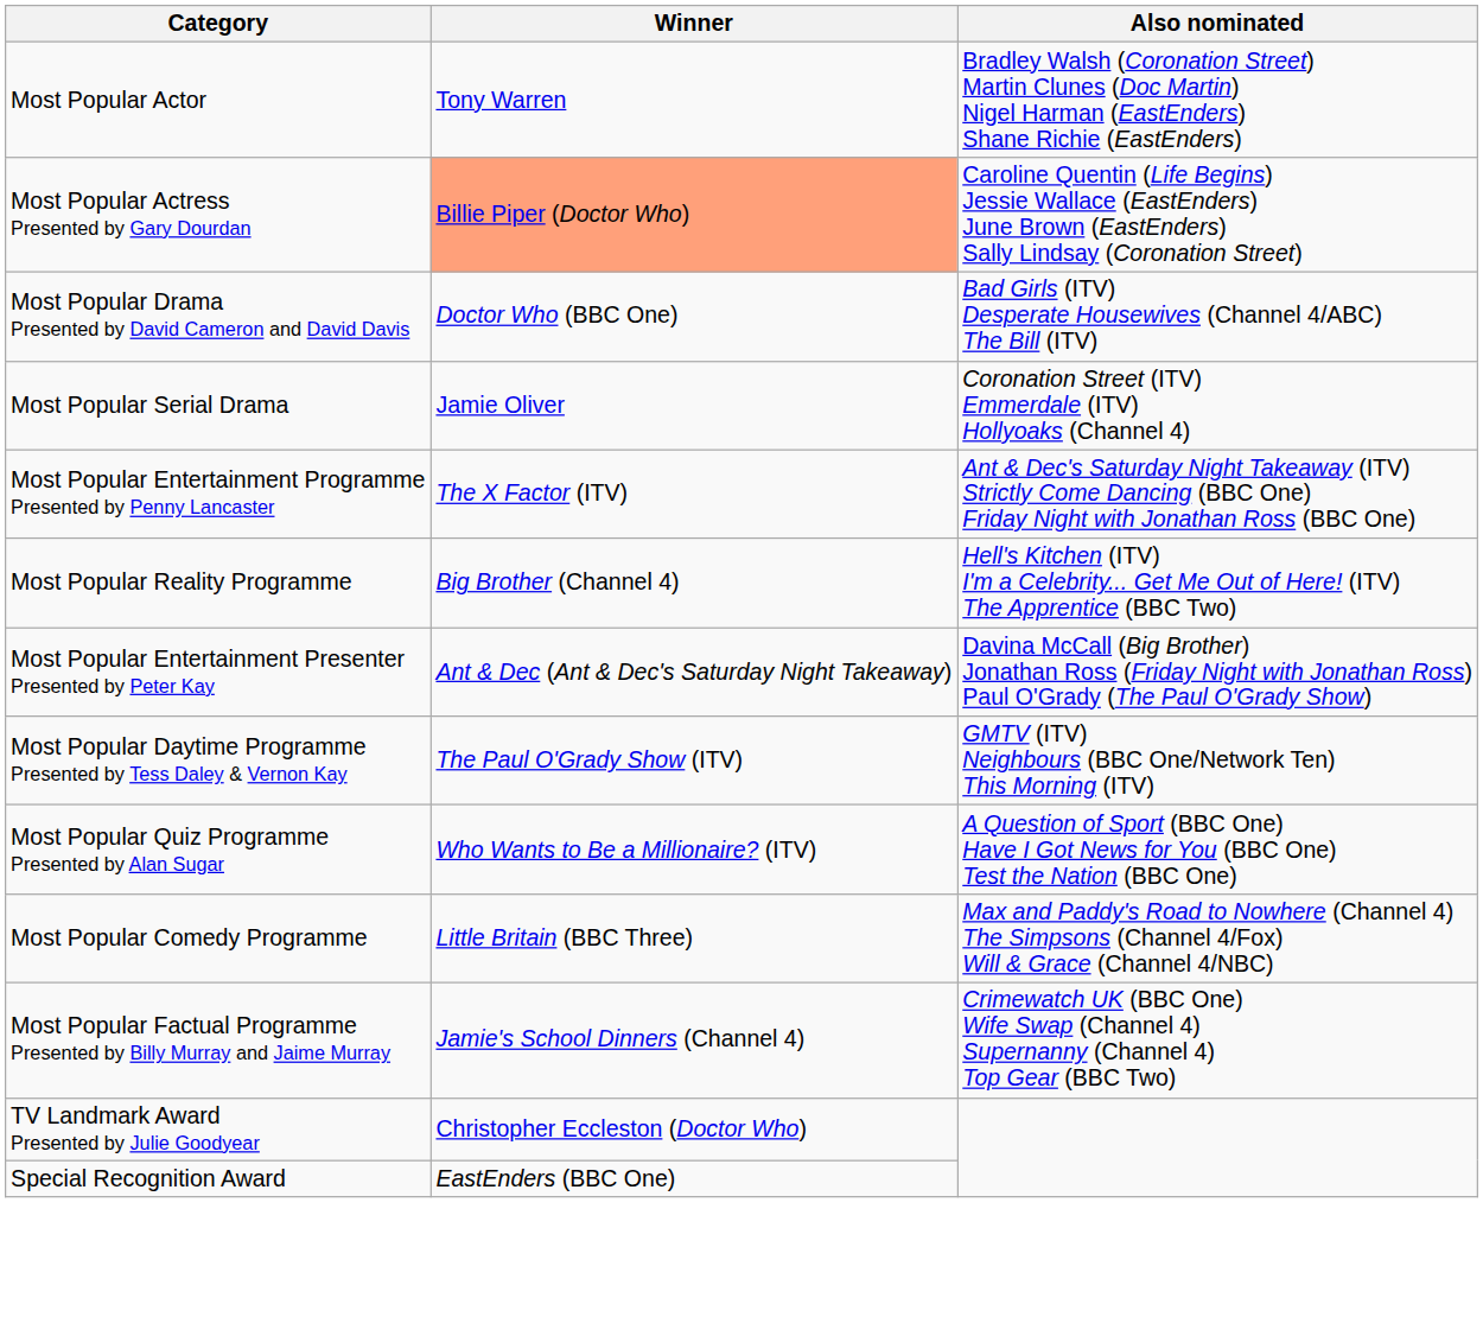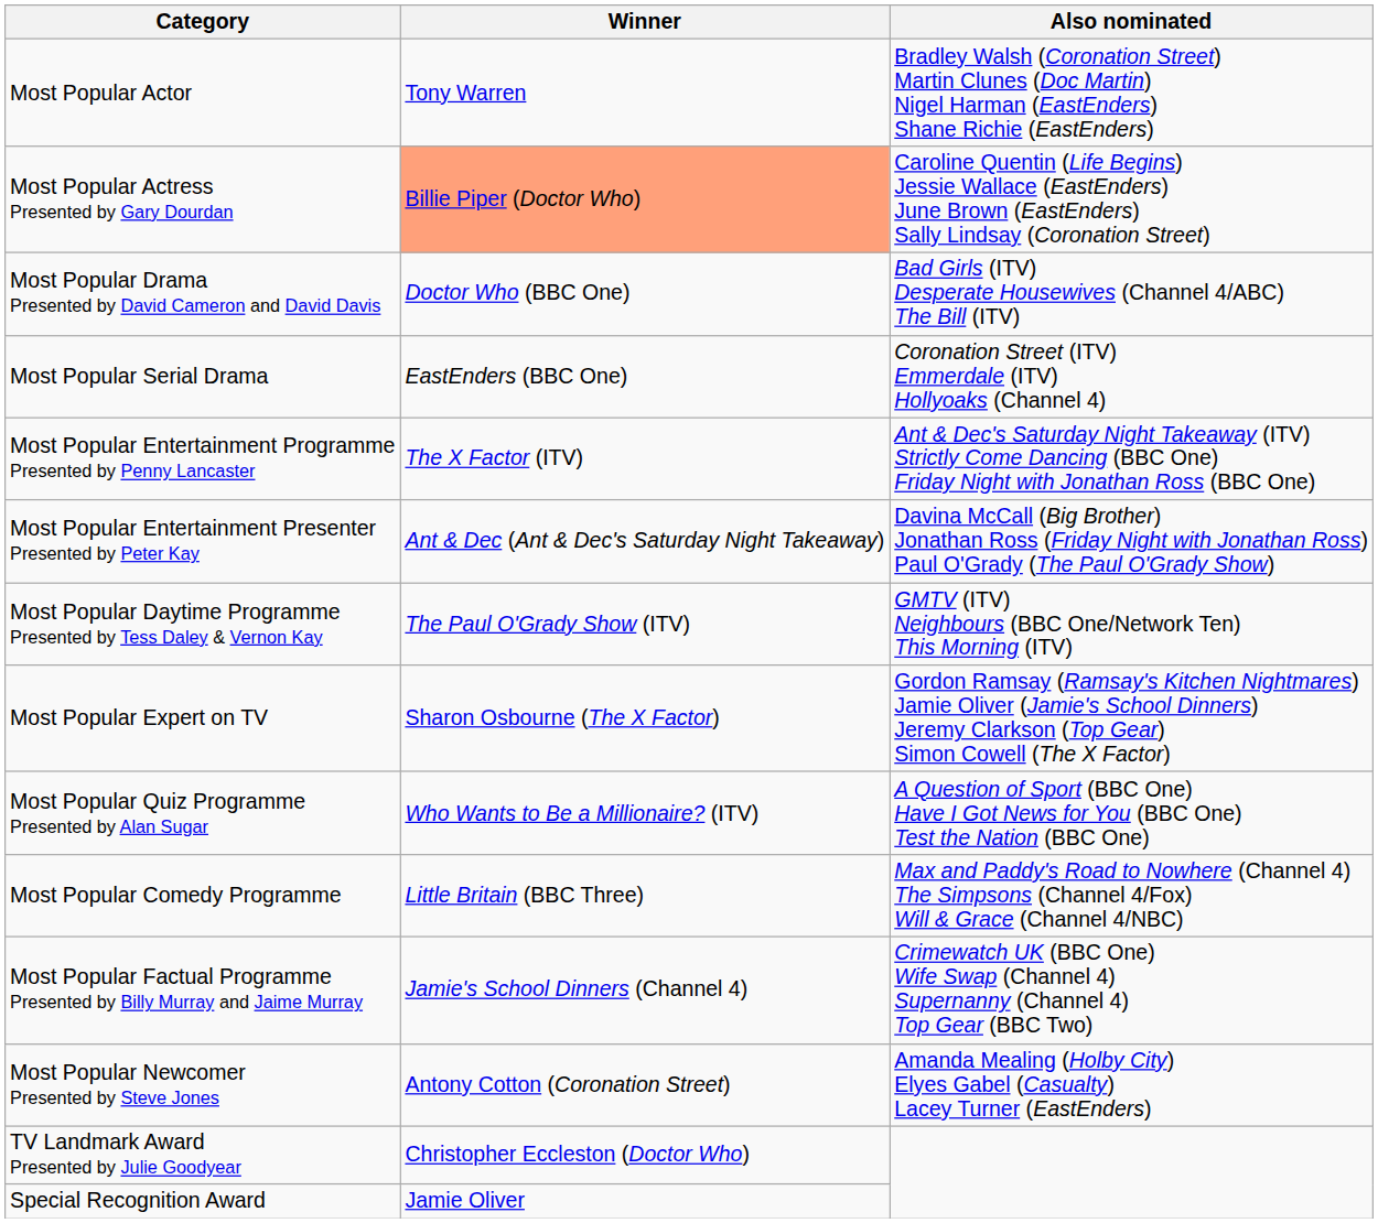Most Popular Serial Drama | Winner: Jamie Oliver -> EastEnders (BBC One)
- row: Most Popular Reality Programme | Big Brother (Channel 4) | Hell's Kitchen (ITV) I'm a Celebrity... Get Me Out of Here! (ITV) The Apprentice (BBC Two)
+ row: Most Popular Expert on TV | Sharon Osbourne (The X Factor) | Gordon Ramsay (Ramsay's Kitchen Nightmares) Jamie Oliver (Jamie's School Dinners) Jeremy Clarkson (Top Gear) Simon Cowell (The X Factor)
+ row: Most Popular Newcomer Presented by Steve Jones | Antony Cotton (Coronation Street) | Amanda Mealing (Holby City) Elyes Gabel (Casualty) Lacey Turner (EastEnders)
Special Recognition Award | Winner: EastEnders (BBC One) -> Jamie Oliver
